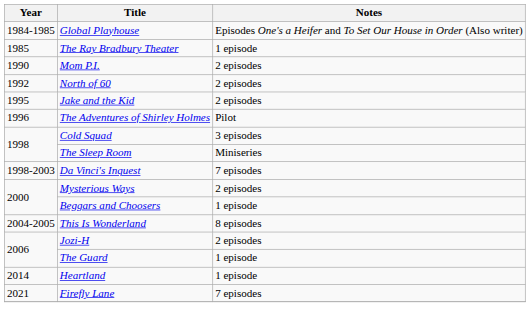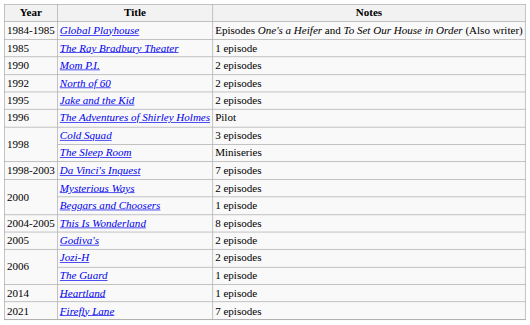+ row: 2005 | Godiva's | 2 episode
